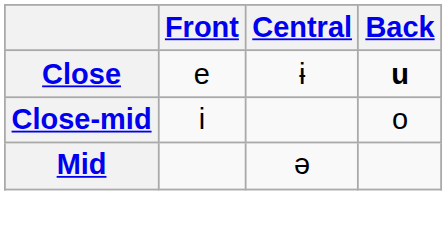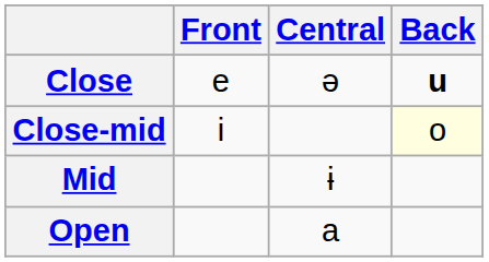Close | Central: ɨ -> ə
Close-mid | Back: no background -> lightyellow background
Mid | Central: ə -> ɨ
+ row: Open | a
